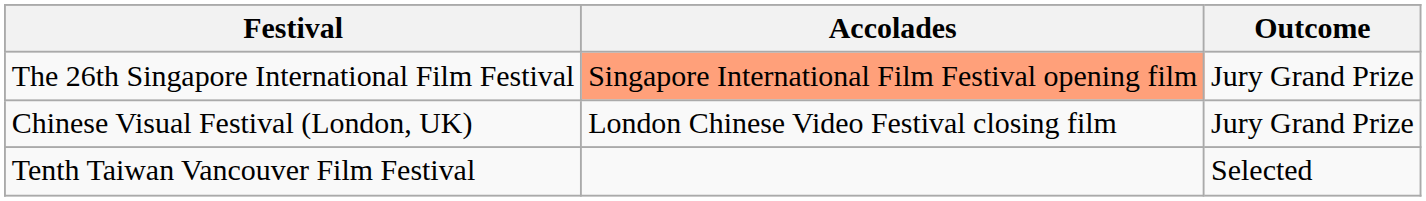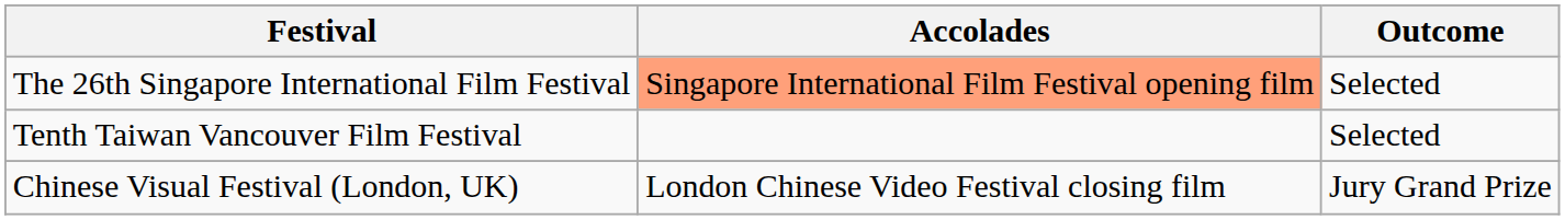The 26th Singapore International Film Festival | Outcome: Jury Grand Prize -> Selected
rows swapped: Chinese Visual Festival (London, UK) <-> Tenth Taiwan Vancouver Film Festival
